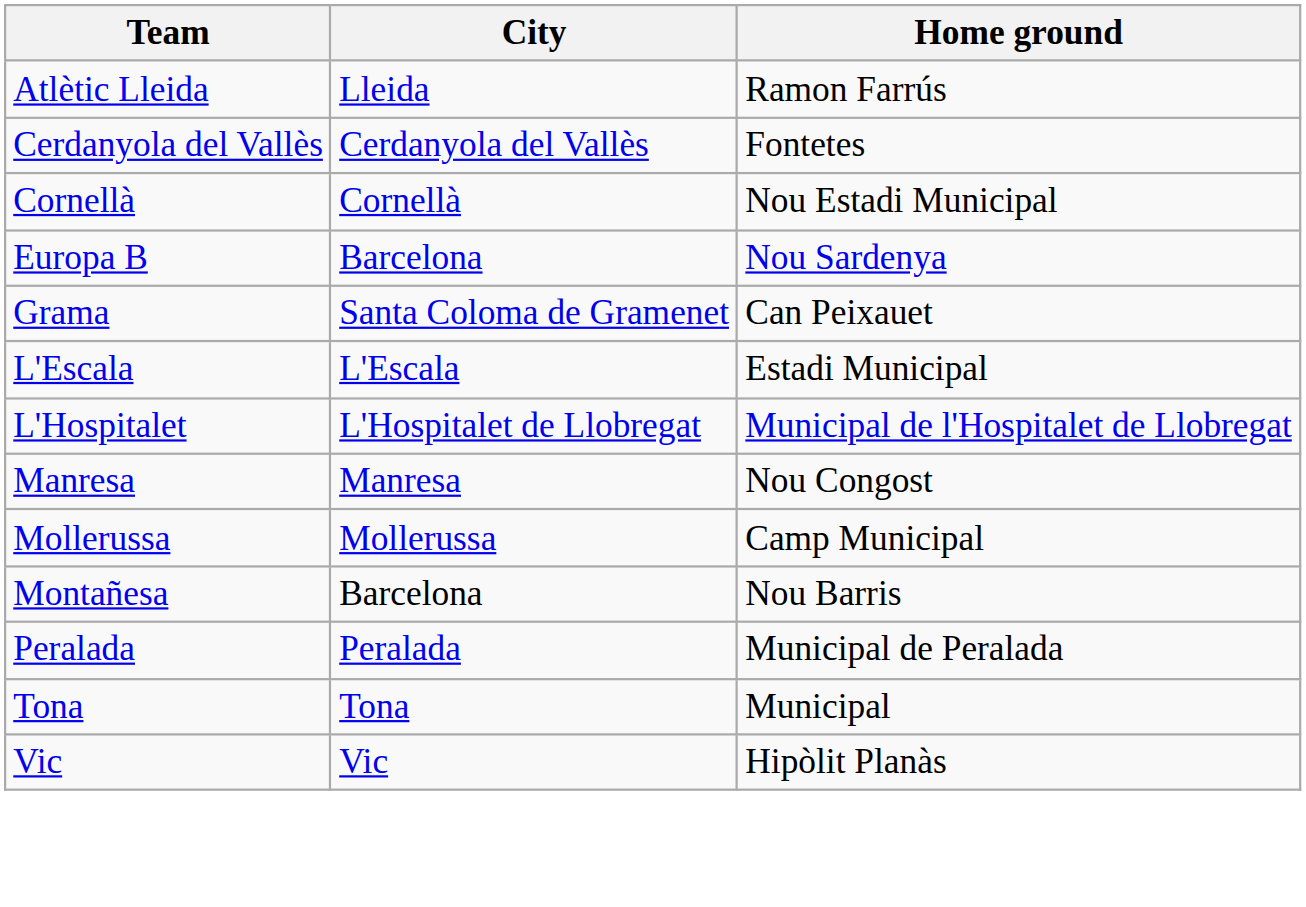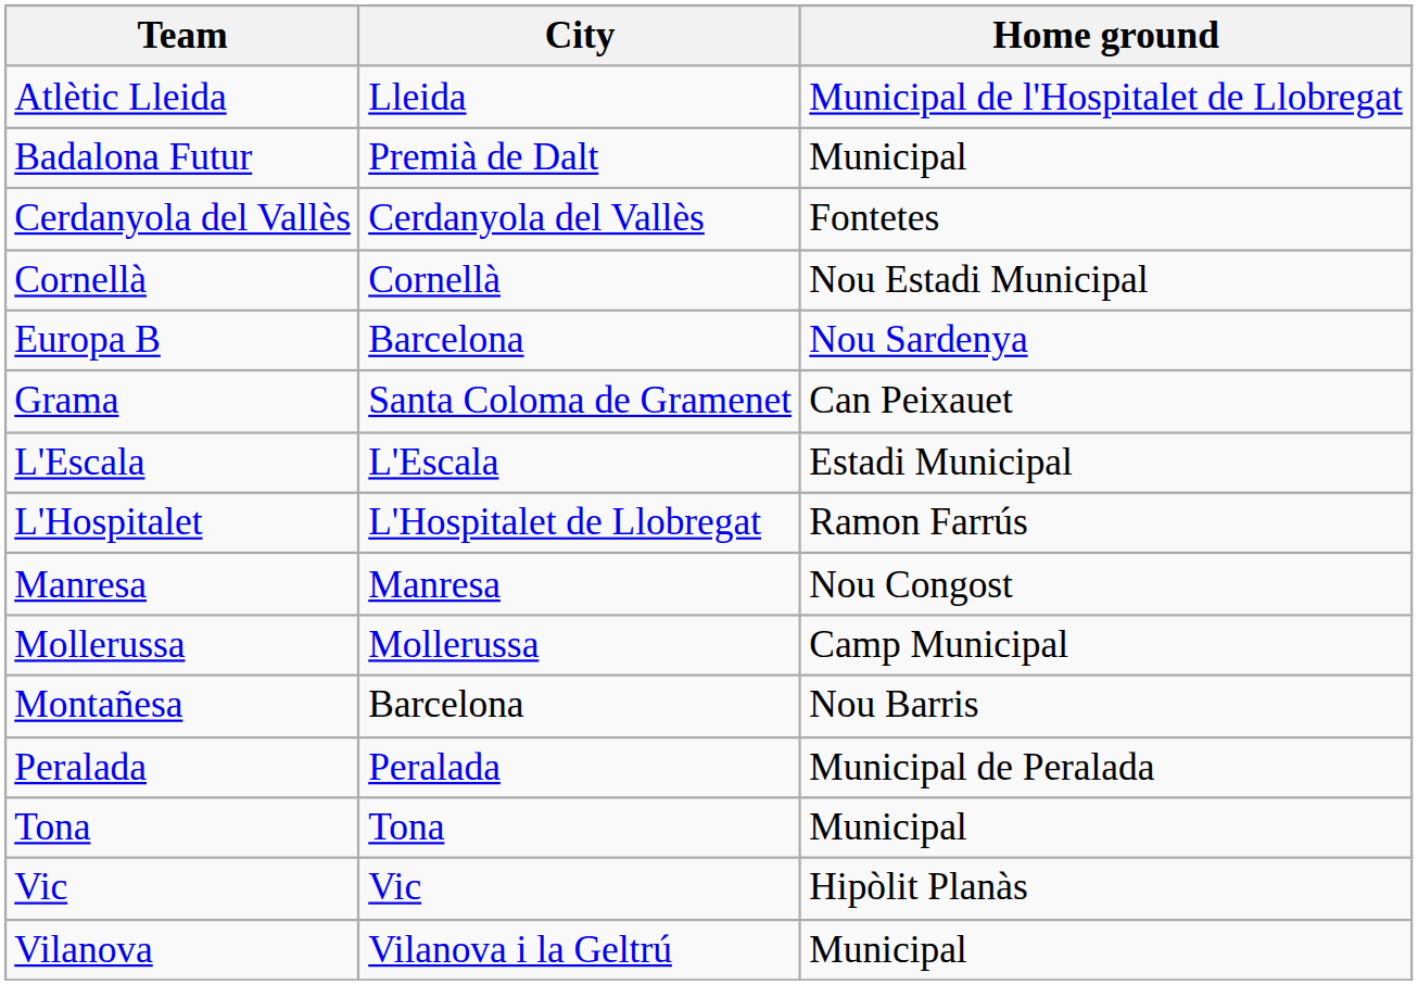Atlètic Lleida | Home ground: Ramon Farrús -> Municipal de l'Hospitalet de Llobregat
+ row: Badalona Futur | Premià de Dalt | Municipal
L'Hospitalet | Home ground: Municipal de l'Hospitalet de Llobregat -> Ramon Farrús
+ row: Vilanova | Vilanova i la Geltrú | Municipal
